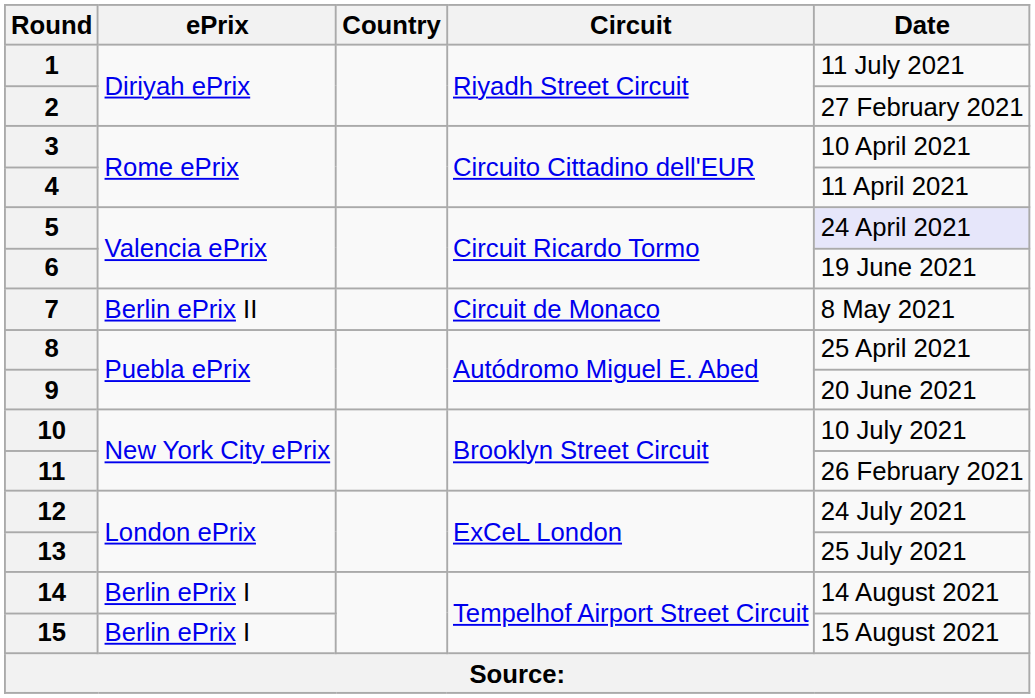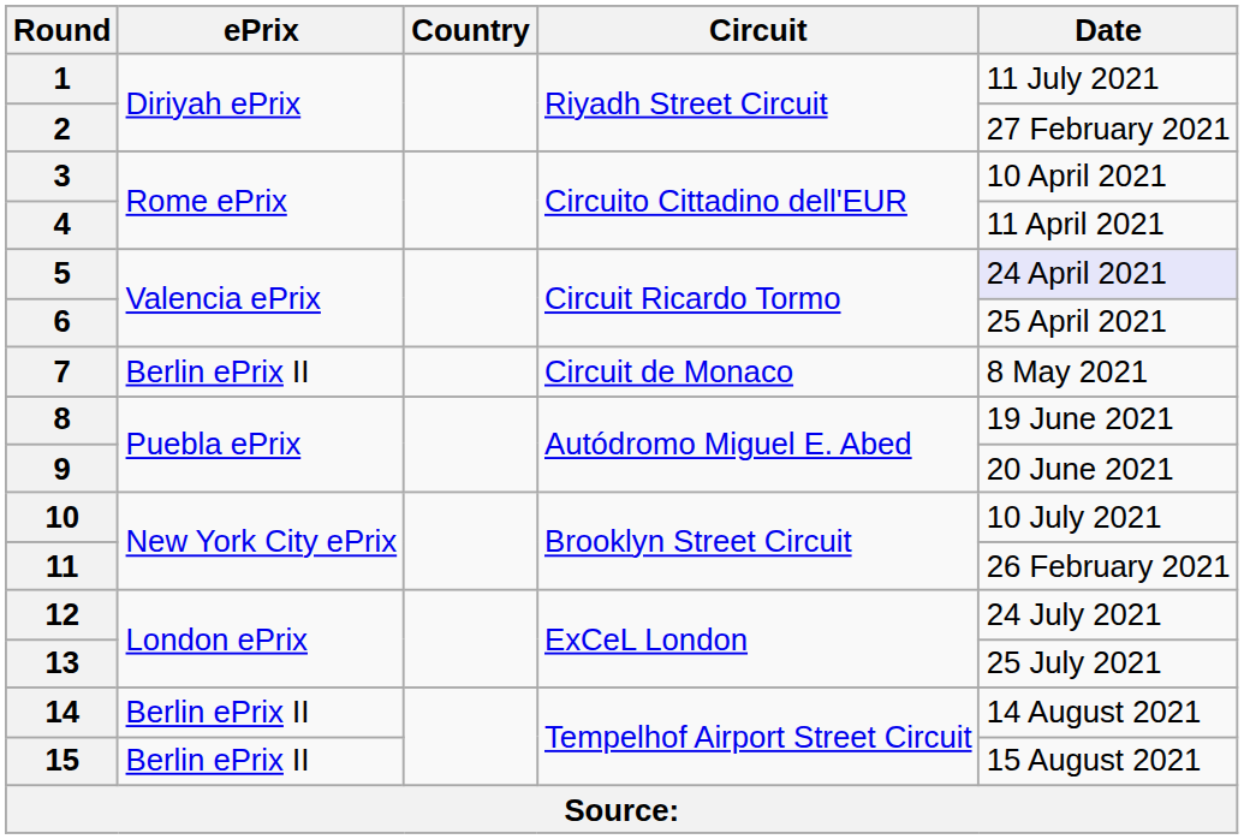6 | Date: 19 June 2021 -> 25 April 2021
8 | Date: 25 April 2021 -> 19 June 2021
14 | ePrix: Berlin ePrix I -> Berlin ePrix II
15 | ePrix: Berlin ePrix I -> Berlin ePrix II
